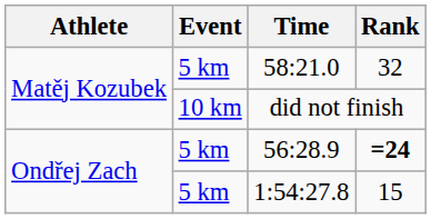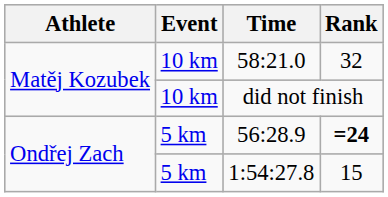58:21.0 | Event: 5 km -> 10 km
